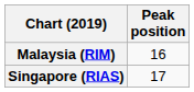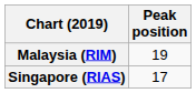Malaysia (RIM) | Peak position: 16 -> 19
